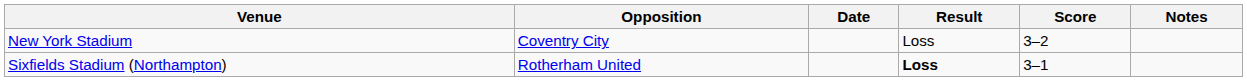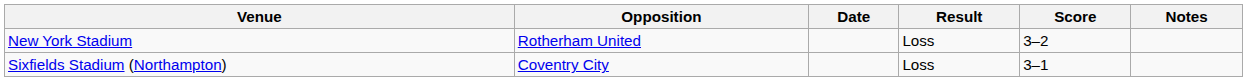New York Stadium | Opposition: Coventry City -> Rotherham United
Sixfields Stadium (Northampton) | Opposition: Rotherham United -> Coventry City
Sixfields Stadium (Northampton) | Result: bold -> normal
